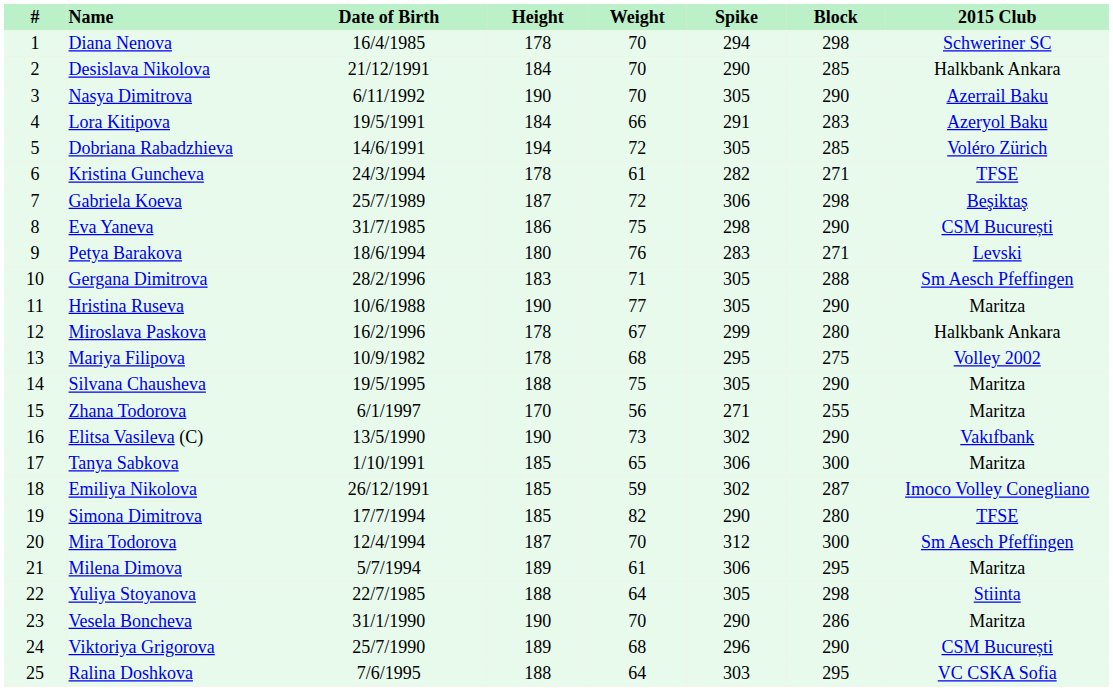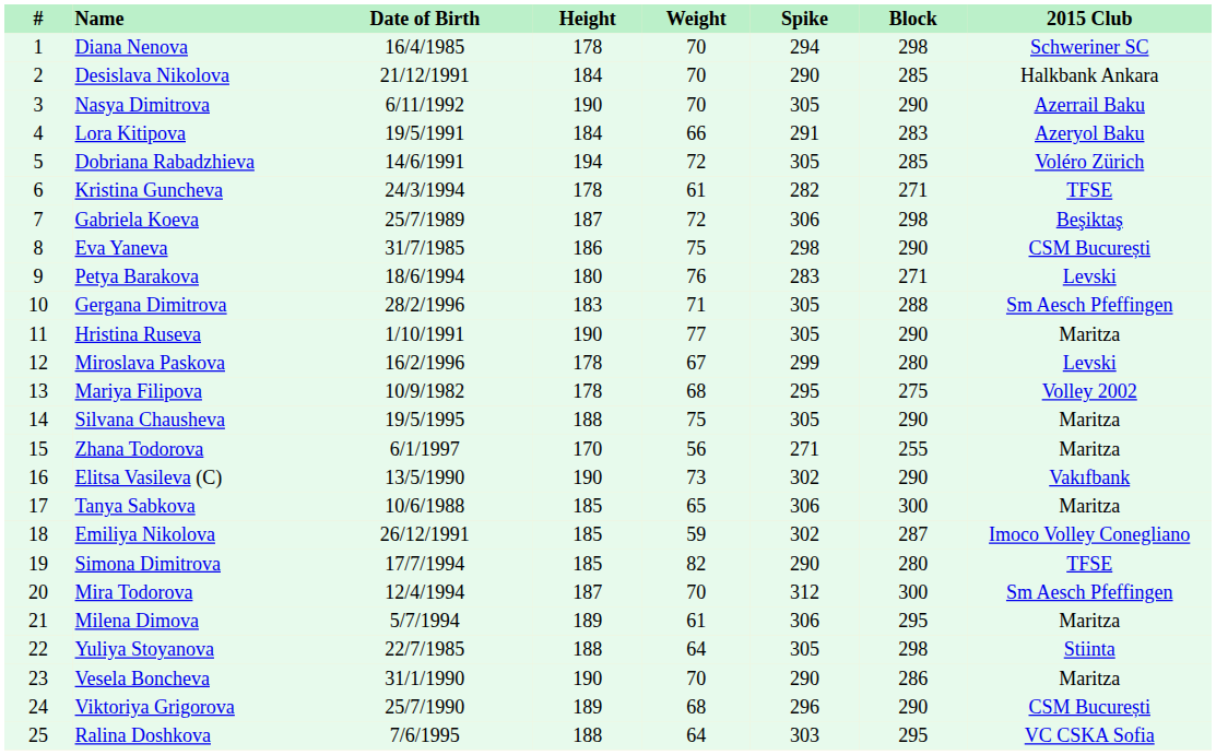Hristina Ruseva | Date of Birth: 10/6/1988 -> 1/10/1991
Miroslava Paskova | 2015 Club: Halkbank Ankara -> Levski
Tanya Sabkova | Date of Birth: 1/10/1991 -> 10/6/1988
